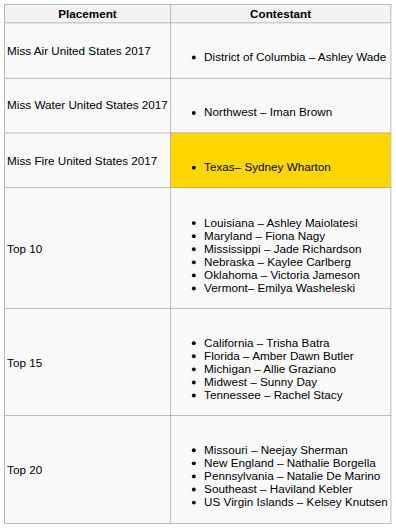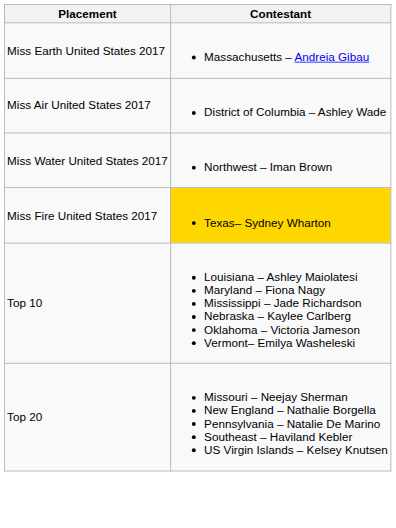+ row: Miss Earth United States 2017 | Massachusetts – Andreia Gibau
- row: Top 15 | California – Trisha Batra Florida – Amber Dawn Butler Michigan – Allie Graziano Midwest – Sunny Day Tennessee – Rachel Stacy
